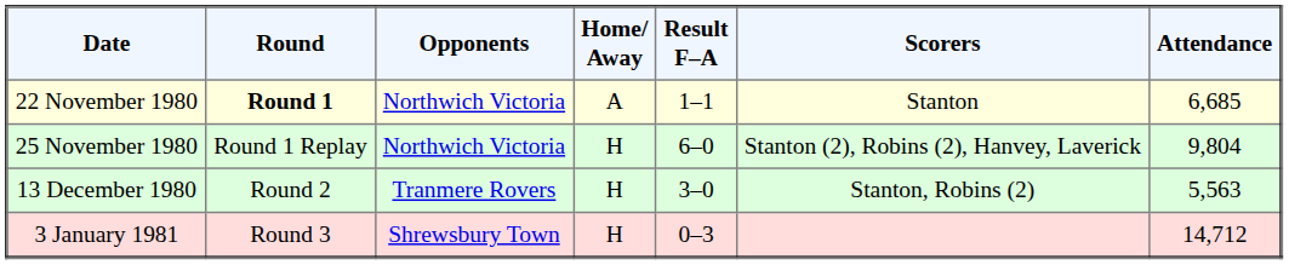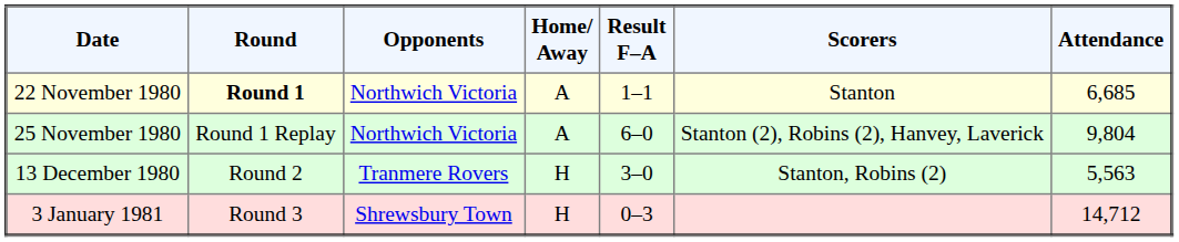25 November 1980 | Home/ Away: H -> A
